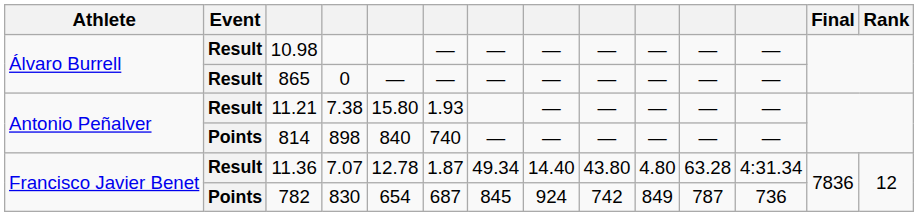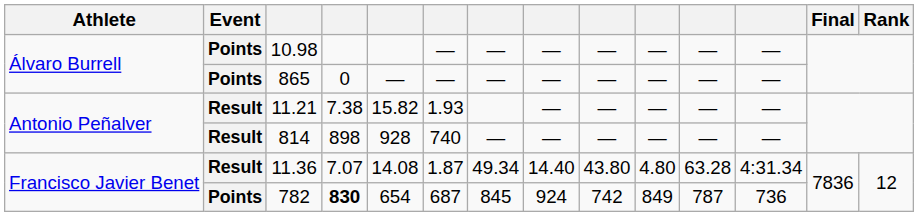10.98 | Event: Result -> Points
865 | Event: Result -> Points
11.21 | column 5: 15.80 -> 15.82
814 | Event: Points -> Result
814 | column 5: 840 -> 928
11.36 | column 5: 12.78 -> 14.08
782 | column 4: normal -> bold
